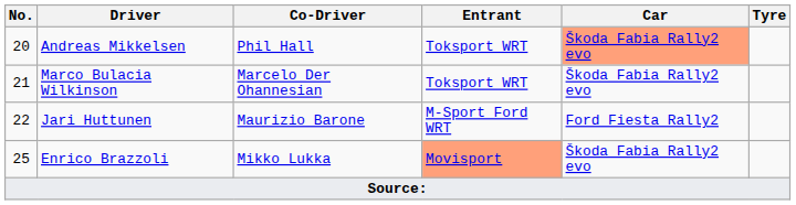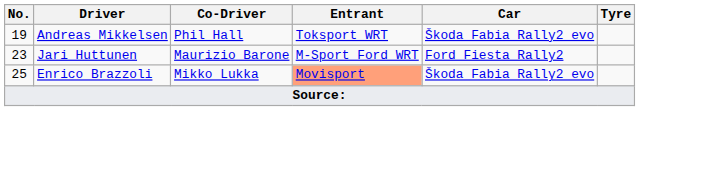Andreas Mikkelsen | No.: 20 -> 19
Andreas Mikkelsen | Car: lightsalmon background -> no background
- row: 21 | Marco Bulacia Wilkinson | Marcelo Der Ohannesian | Toksport WRT | Škoda Fabia Rally2 evo
Jari Huttunen | No.: 22 -> 23
